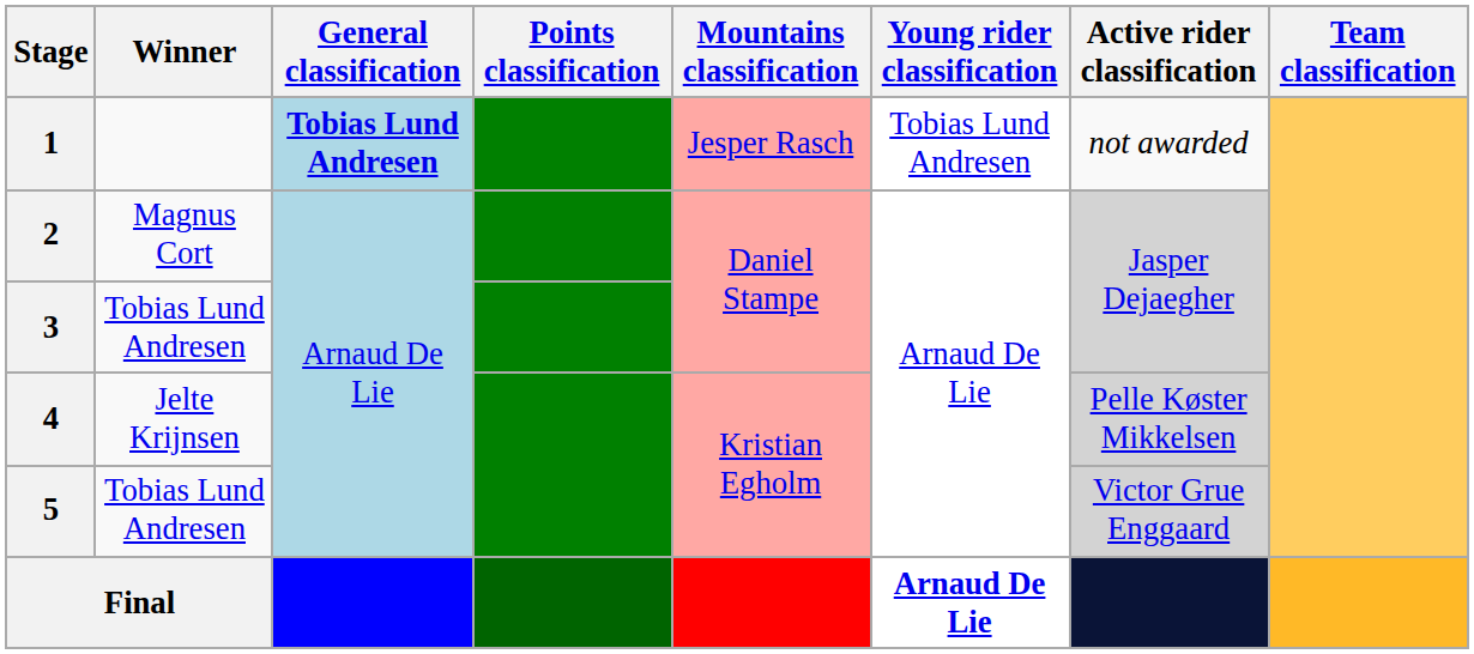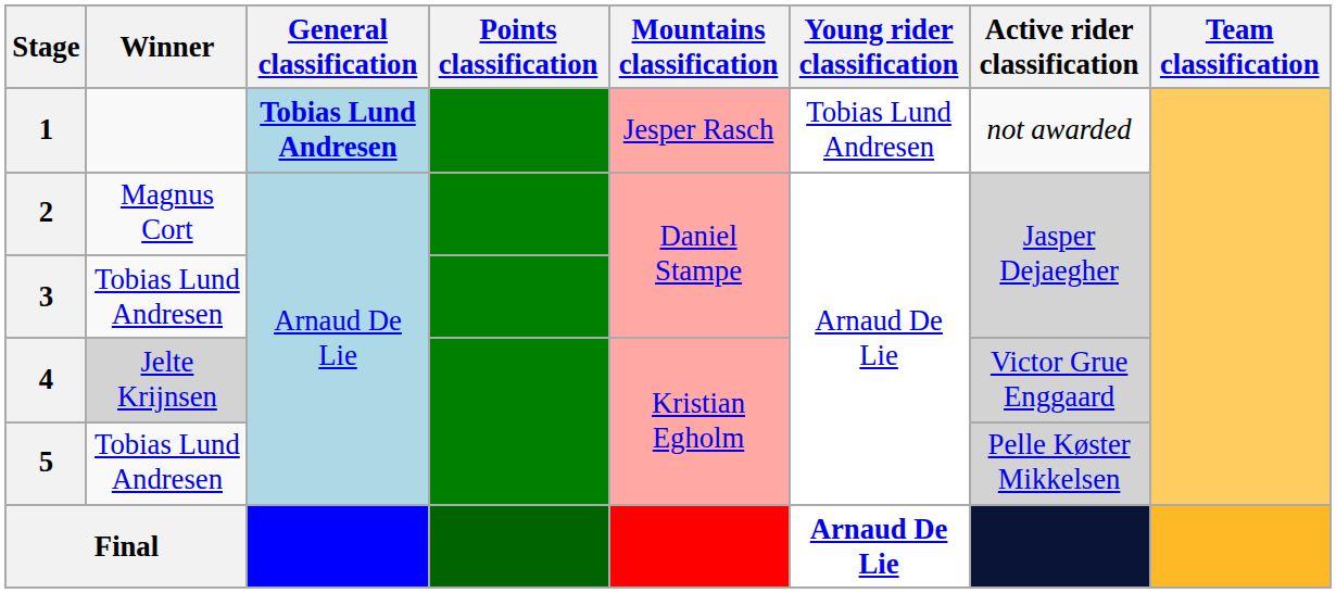4 | Winner: no background -> lightgrey background
4 | Active rider classification: Pelle Køster Mikkelsen -> Victor Grue Enggaard
5 | Active rider classification: Victor Grue Enggaard -> Pelle Køster Mikkelsen
